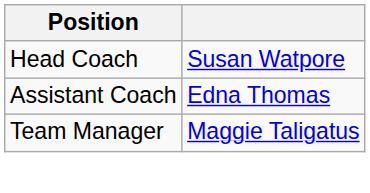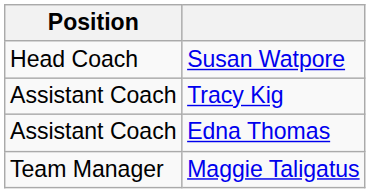+ row: Assistant Coach | Tracy Kig
